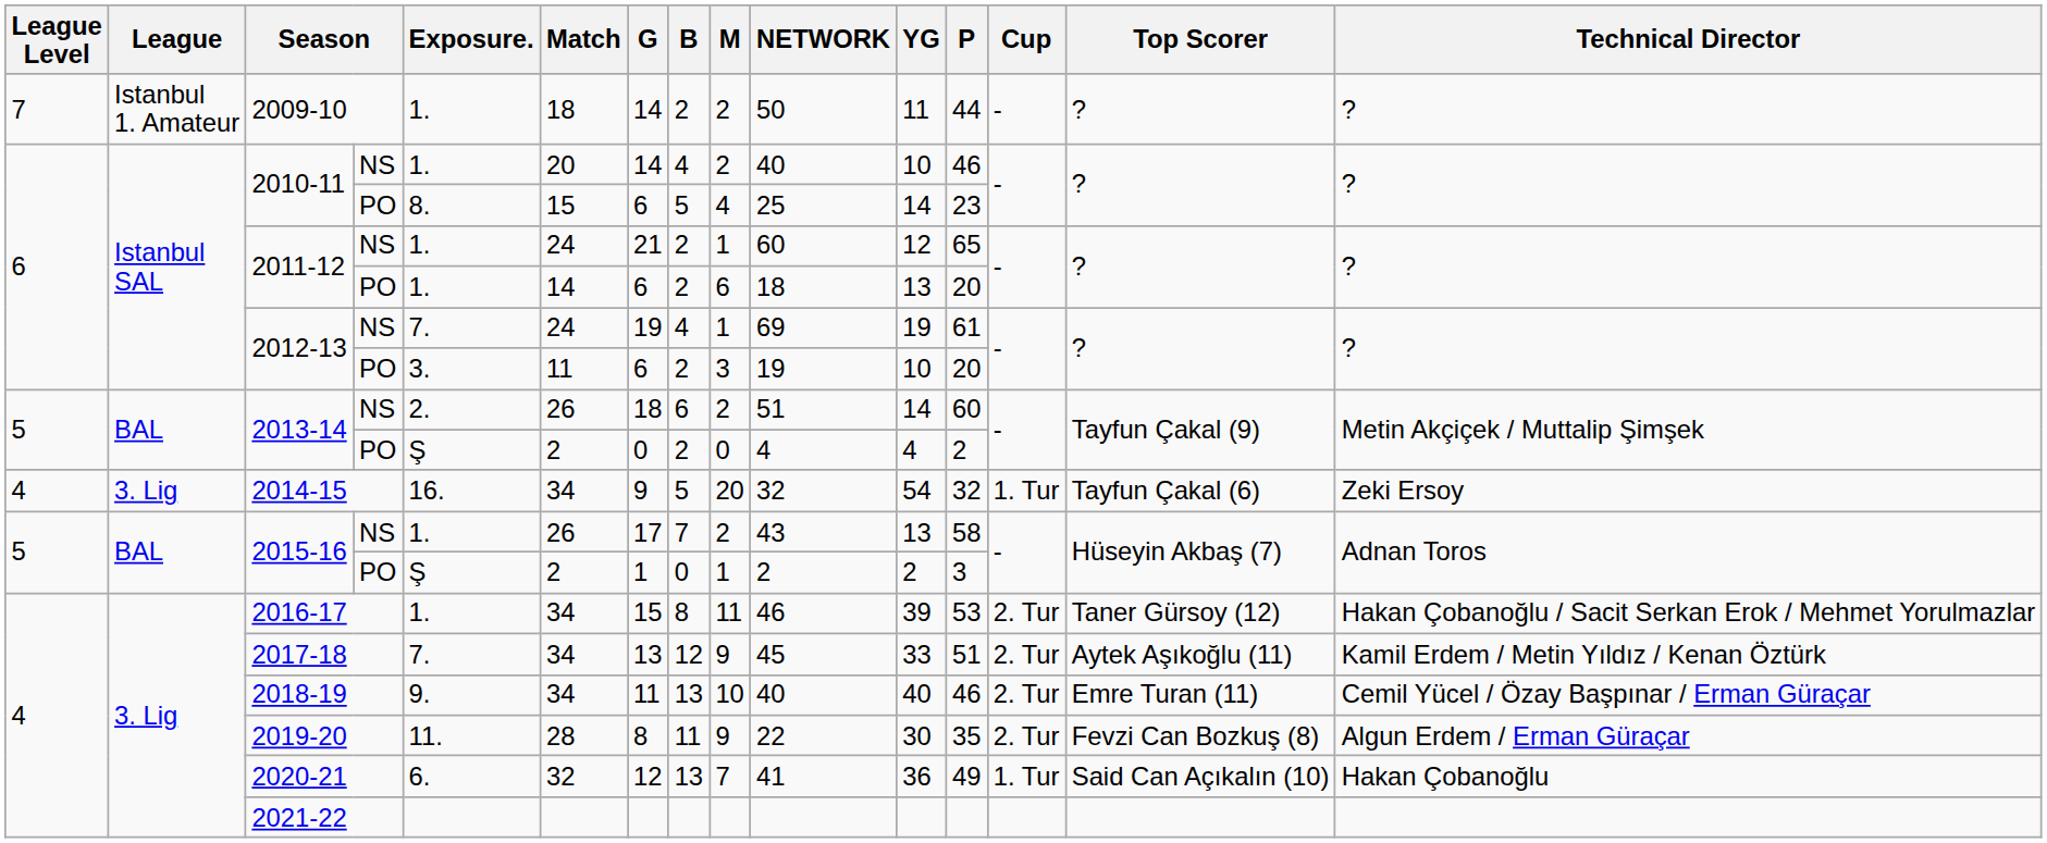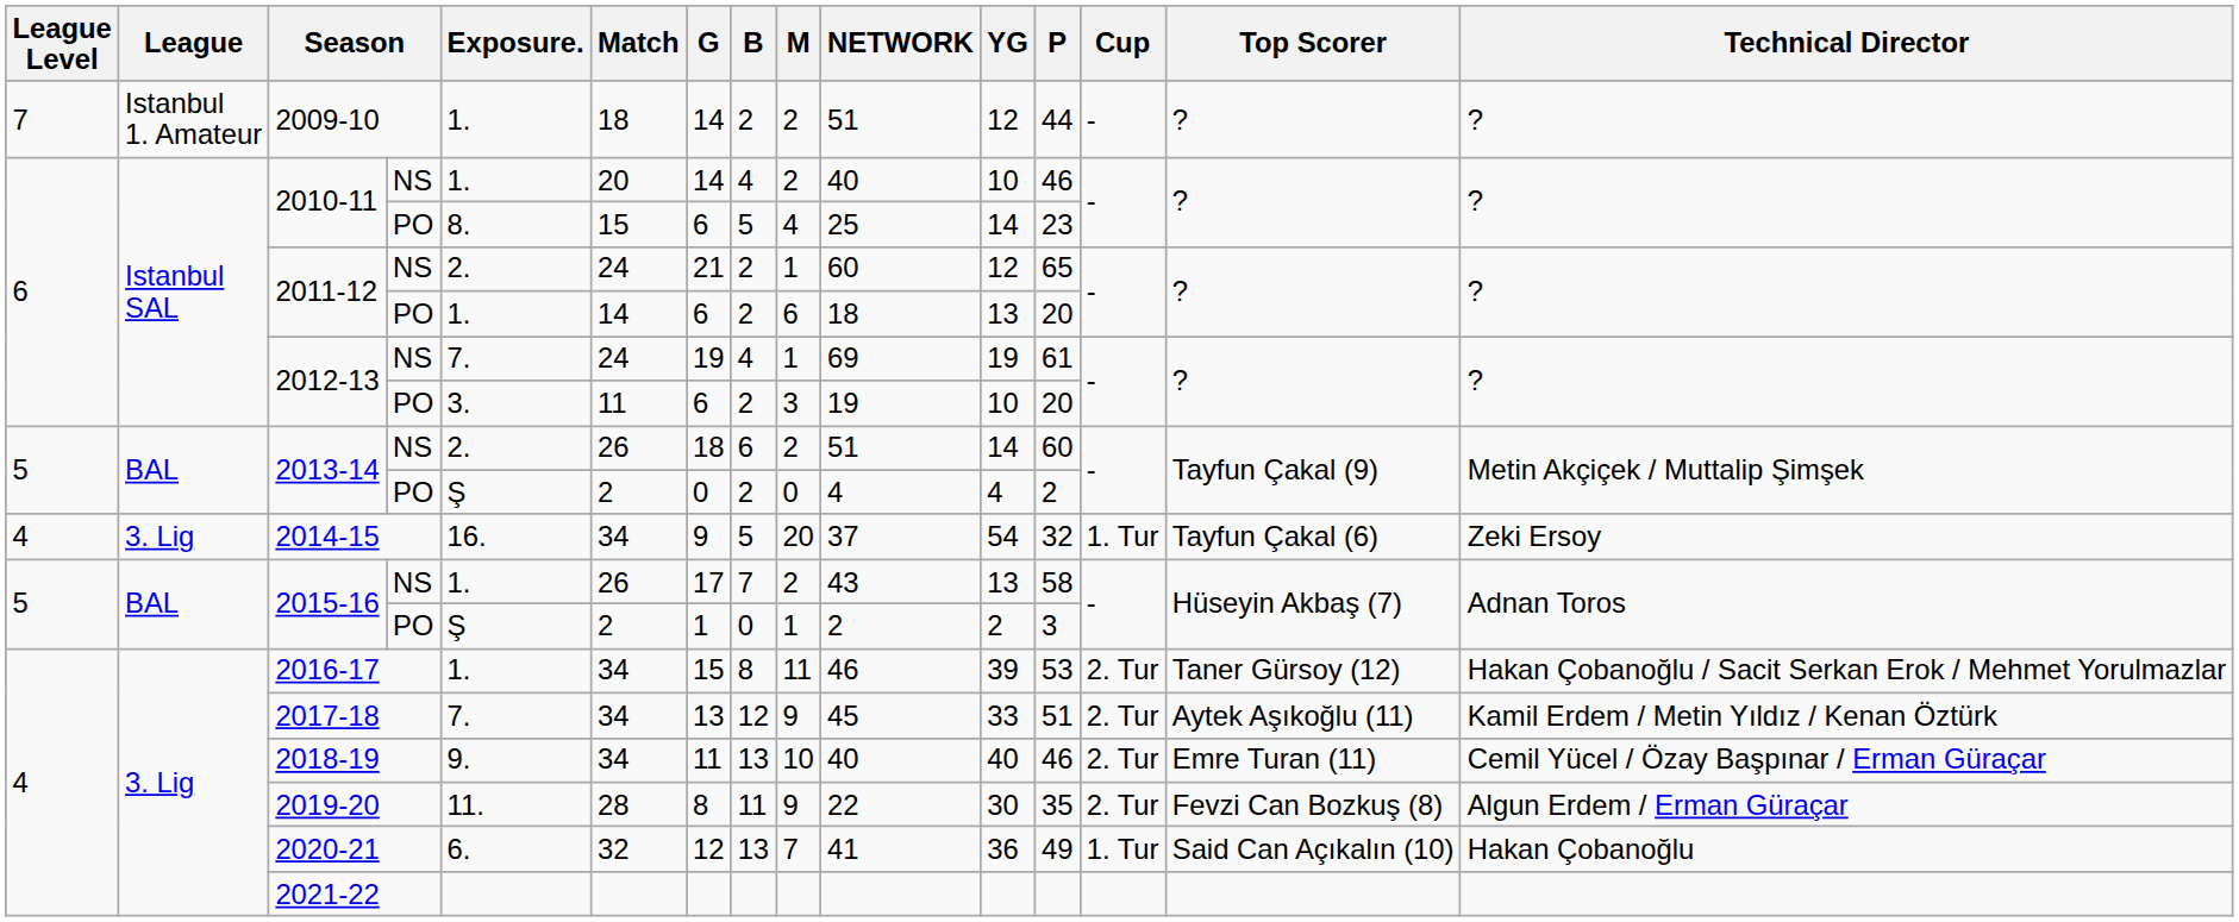2009-10 | NETWORK: 50 -> 51
2009-10 | YG: 11 -> 12
2011-12 / NS | Exposure.: 1. -> 2.
2014-15 | NETWORK: 32 -> 37
